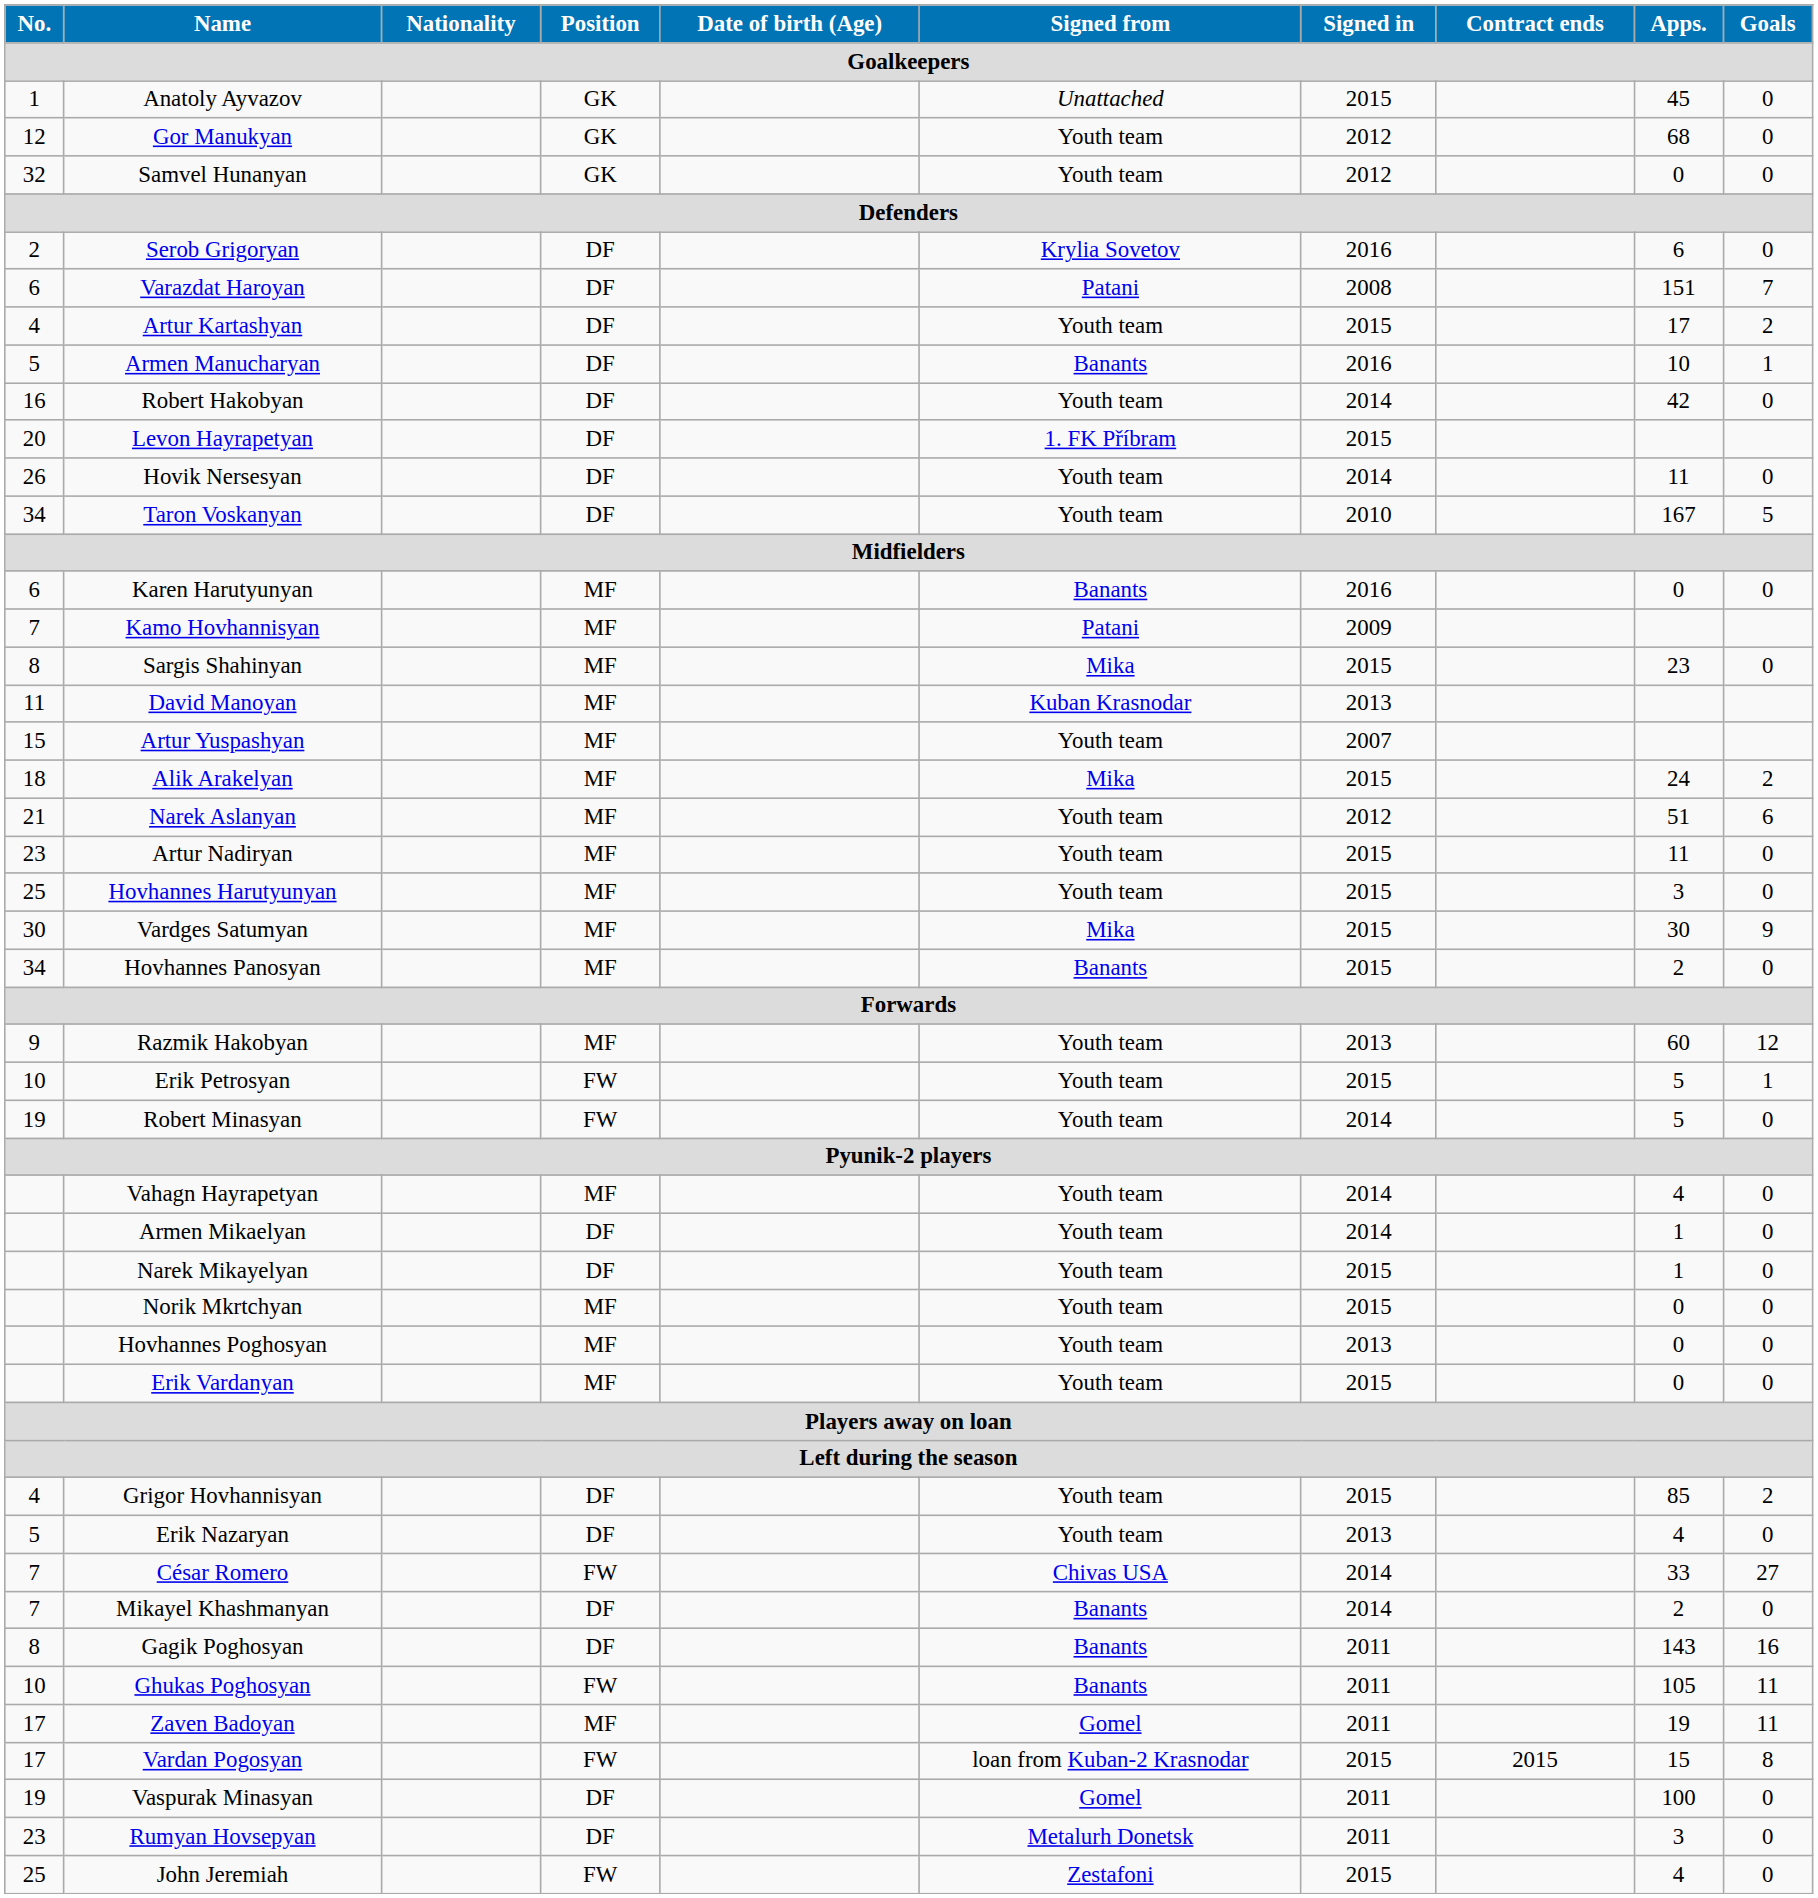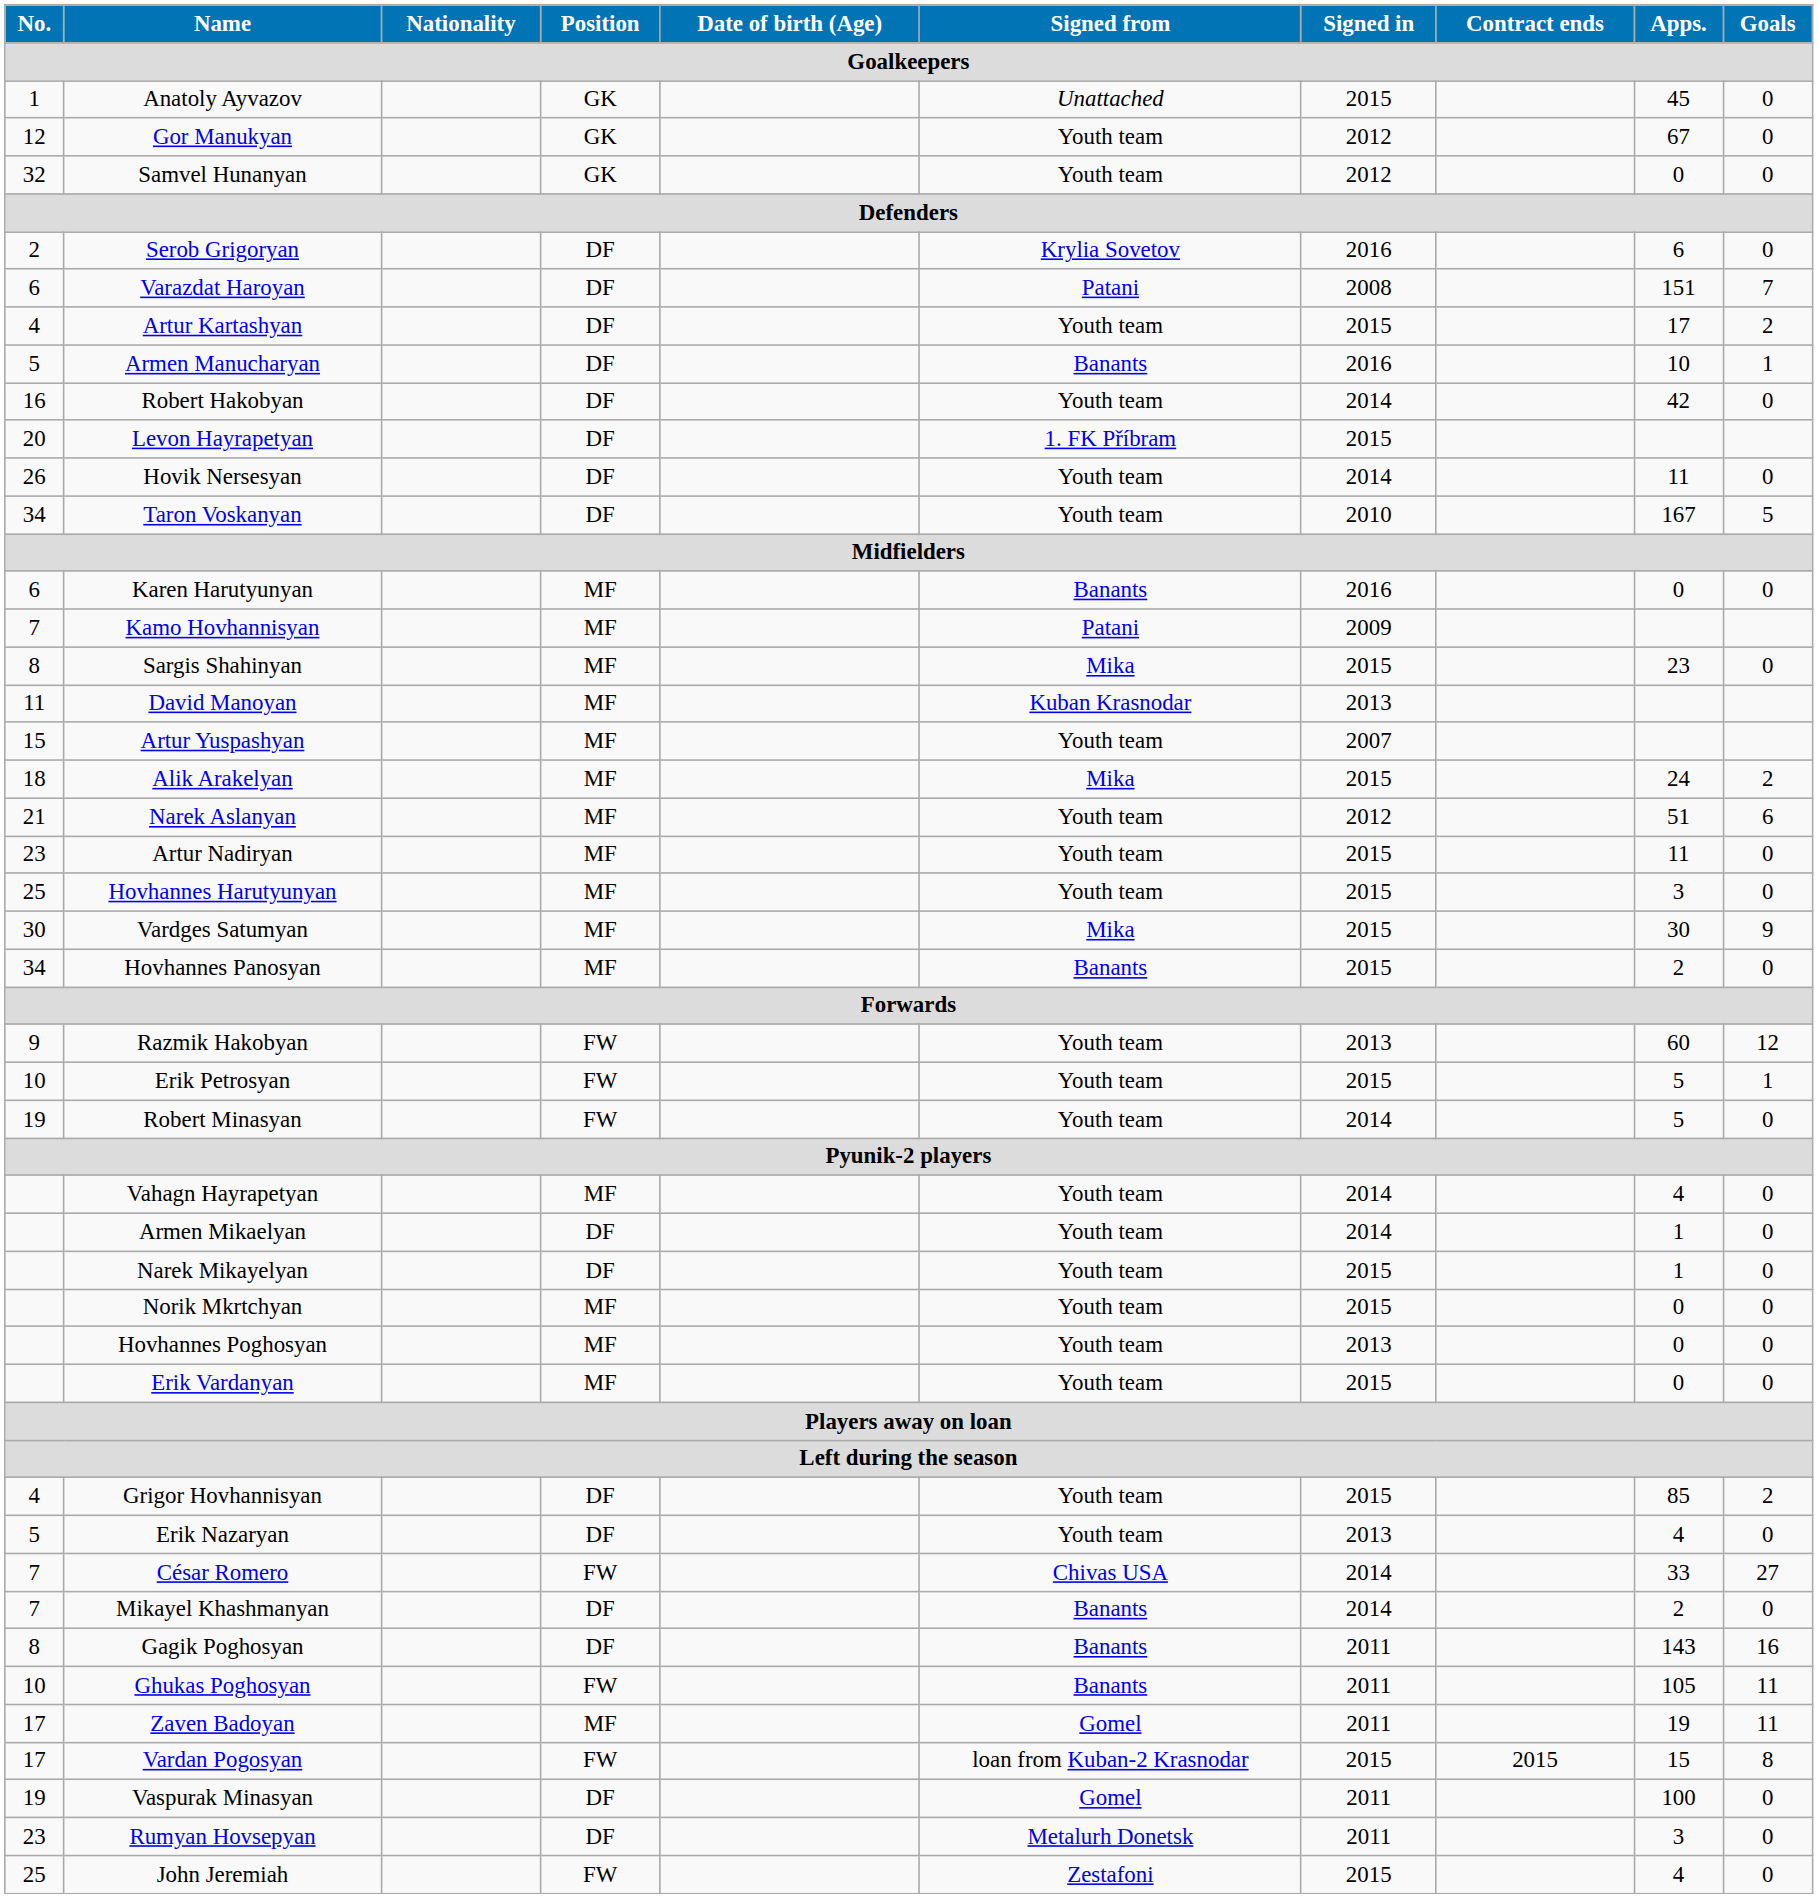Gor Manukyan | Apps.: 68 -> 67
Razmik Hakobyan | Position: MF -> FW
